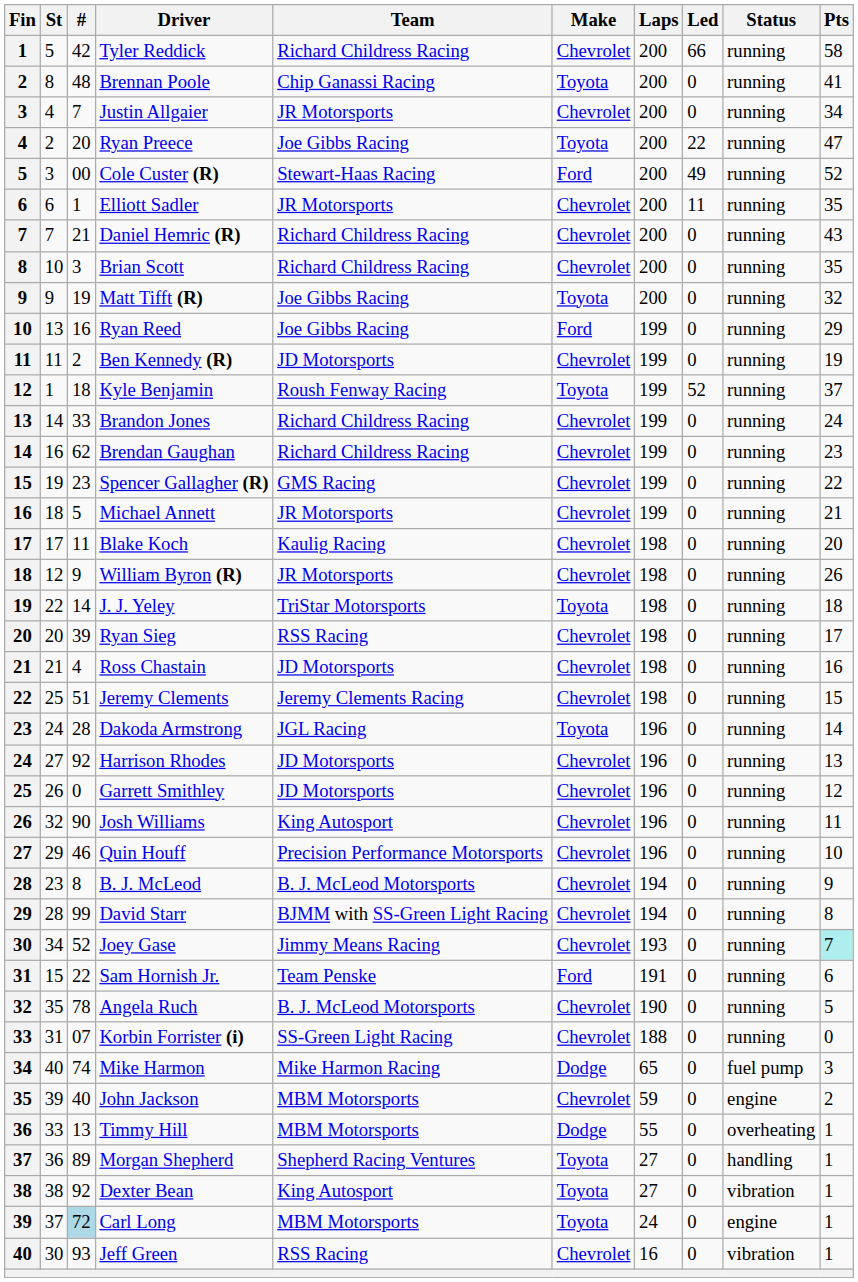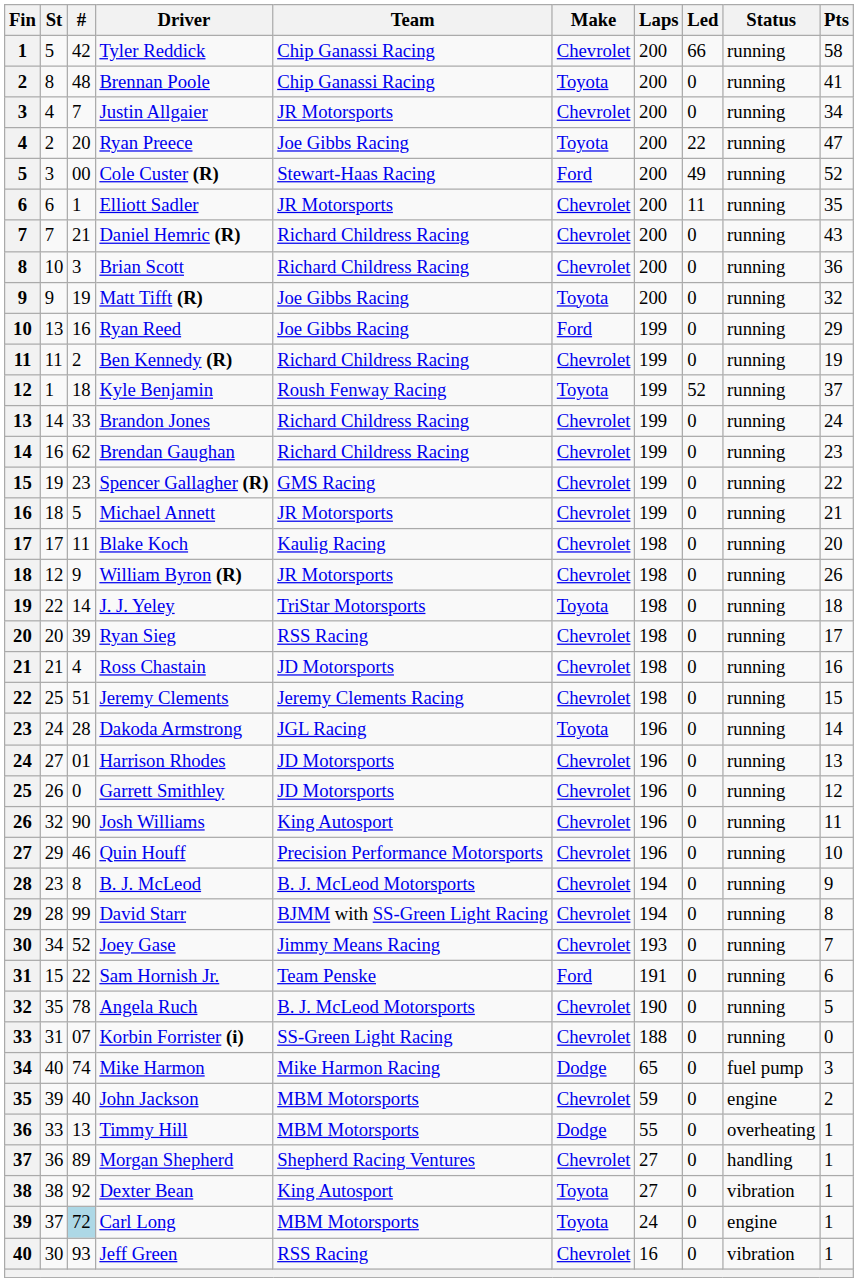Tyler Reddick | Team: Richard Childress Racing -> Chip Ganassi Racing
Brian Scott | Pts: 35 -> 36
Ben Kennedy (R) | Team: JD Motorsports -> Richard Childress Racing
Harrison Rhodes | #: 92 -> 01
Joey Gase | Pts: paleturquoise background -> no background
Morgan Shepherd | Make: Toyota -> Chevrolet
